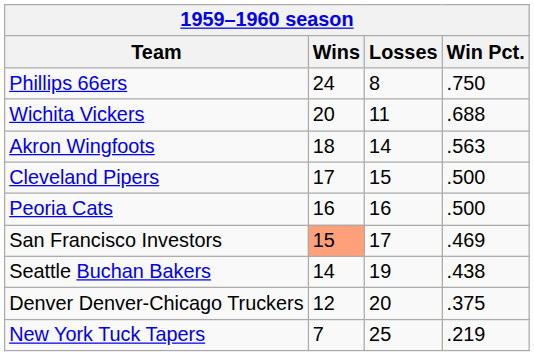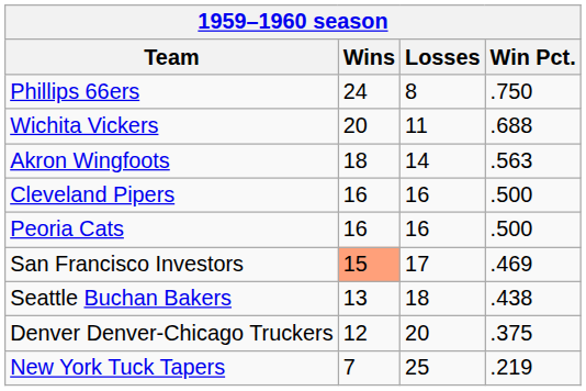Cleveland Pipers | Wins: 17 -> 16
Cleveland Pipers | Losses: 15 -> 16
Seattle Buchan Bakers | Wins: 14 -> 13
Seattle Buchan Bakers | Losses: 19 -> 18
